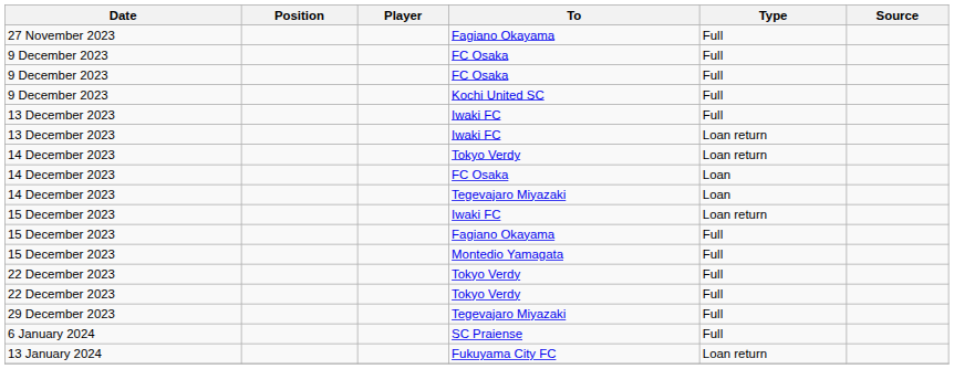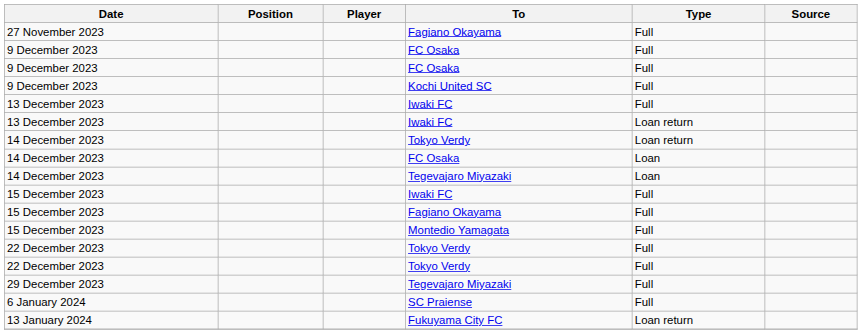15 December 2023 / Iwaki FC | Type: Loan return -> Full
